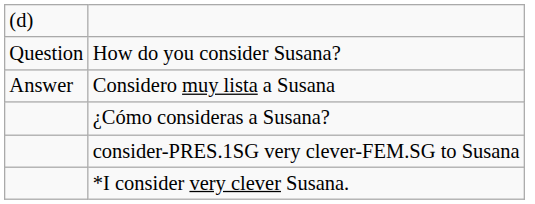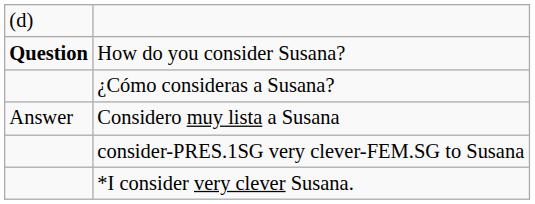How do you consider Susana? | column 1: normal -> bold
rows swapped: ¿Cómo consideras a Susana? <-> Considero muy lista a Susana
